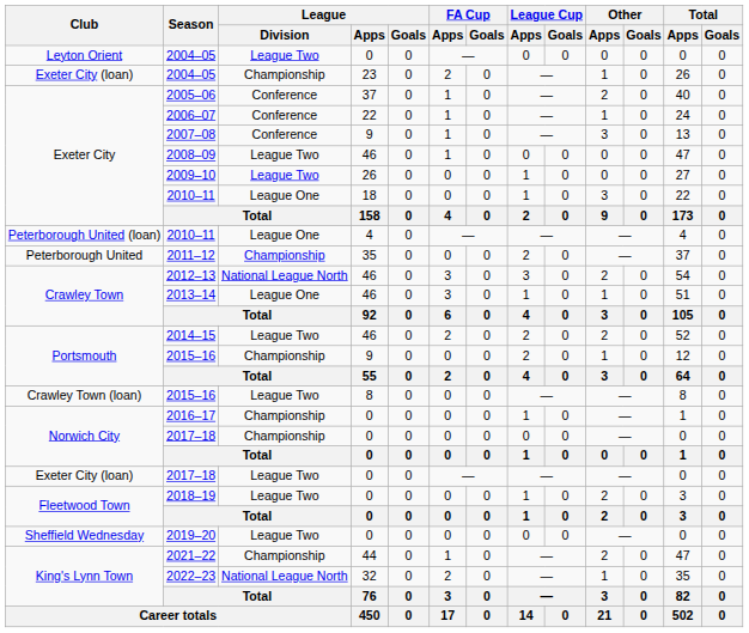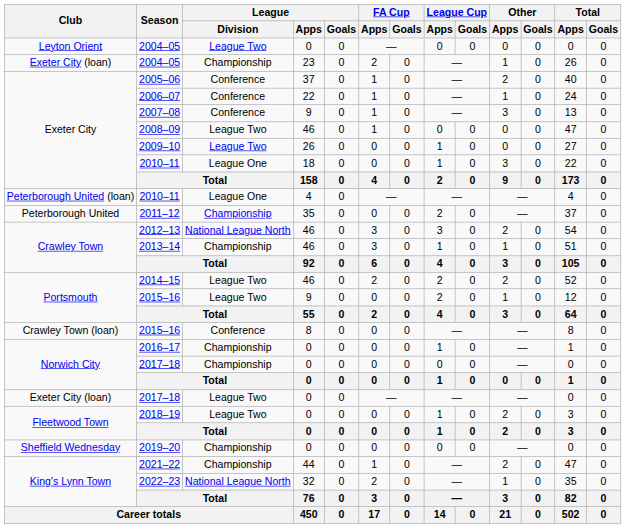2013–14 | League / Division: League One -> Championship
Portsmouth / 2015–16 | League / Division: Championship -> League Two
Crawley Town (loan) / 2015–16 | League / Division: League Two -> Conference
2019–20 | League / Division: League Two -> Championship
